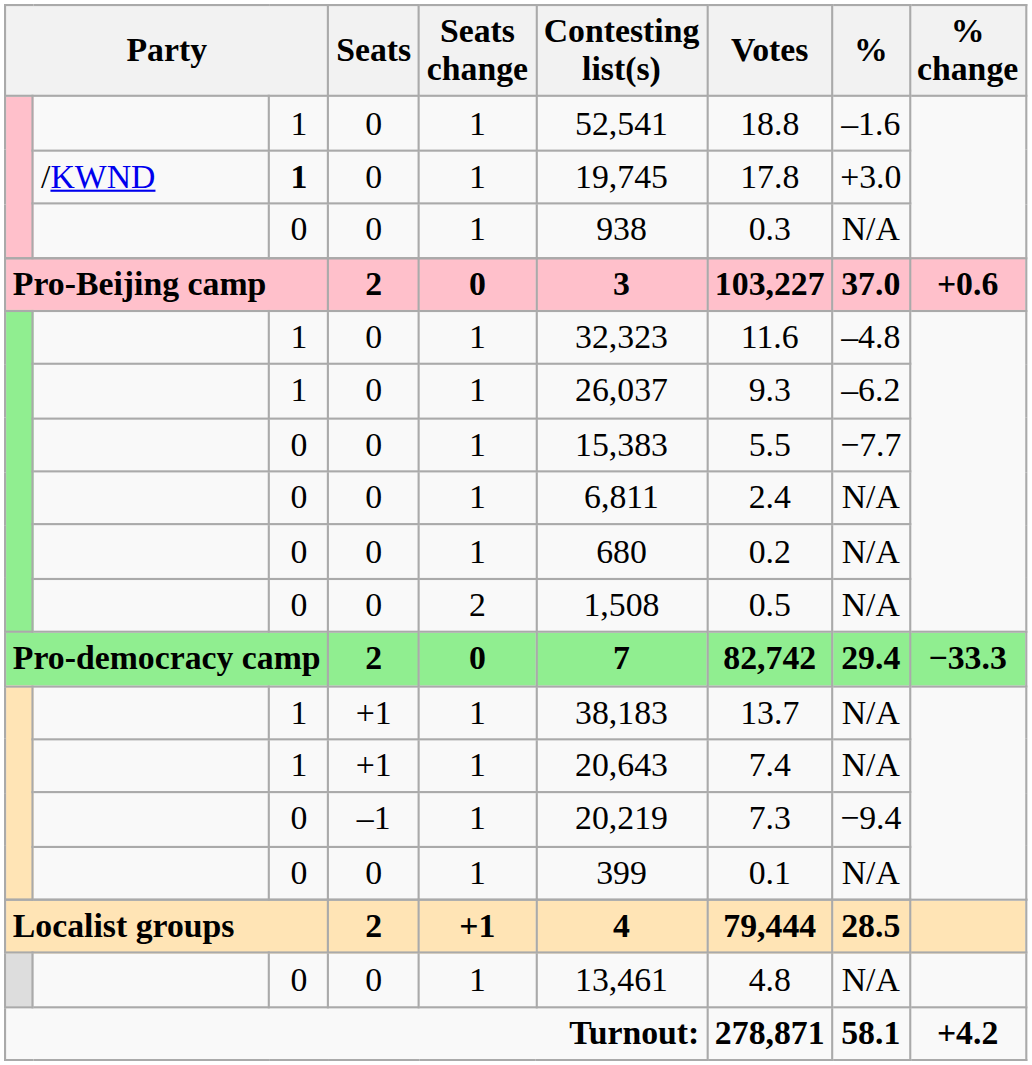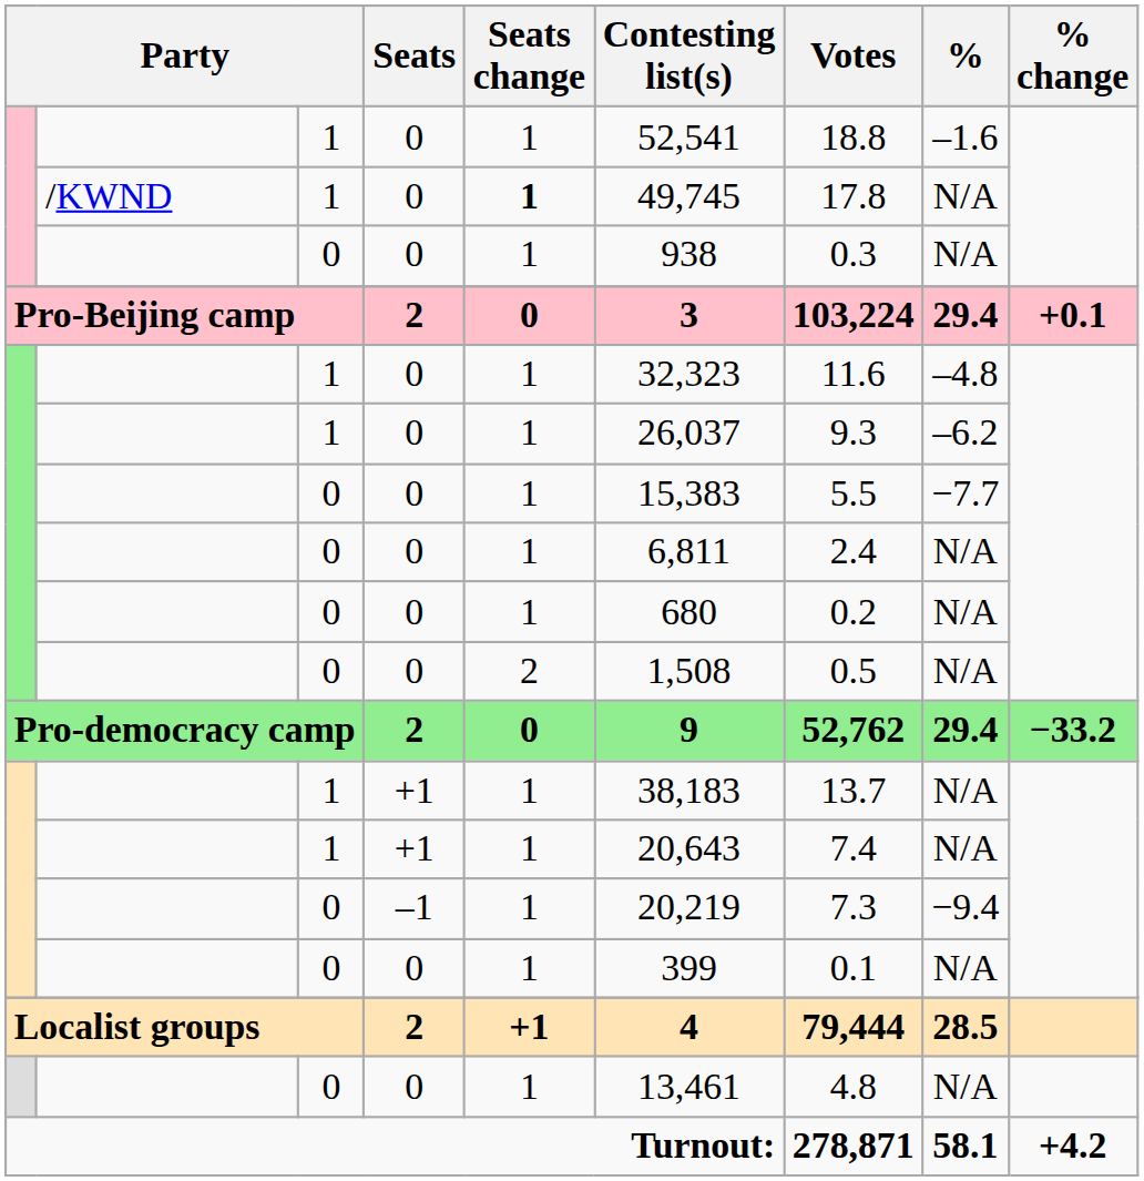/KWND | column 3: bold -> normal
/KWND | Seats change: normal -> bold
/KWND | Contesting list(s): 19,745 -> 49,745
/KWND | %: +3.0 -> N/A
Pro-Beijing camp | Votes: 103,227 -> 103,224
Pro-Beijing camp | %: 37.0 -> 29.4
Pro-Beijing camp | % change: +0.6 -> +0.1
Pro-democracy camp | Contesting list(s): 7 -> 9
Pro-democracy camp | Votes: 82,742 -> 52,762
Pro-democracy camp | % change: −33.3 -> −33.2
